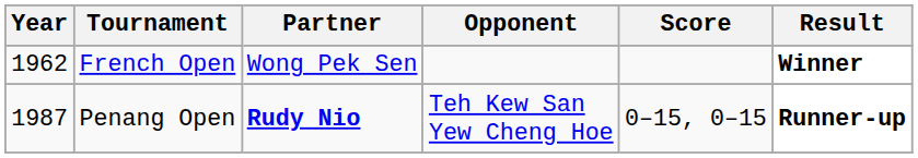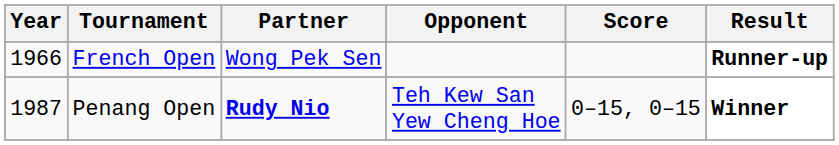French Open | Year: 1962 -> 1966
French Open | Result: Winner -> Runner-up
Penang Open | Result: Runner-up -> Winner
